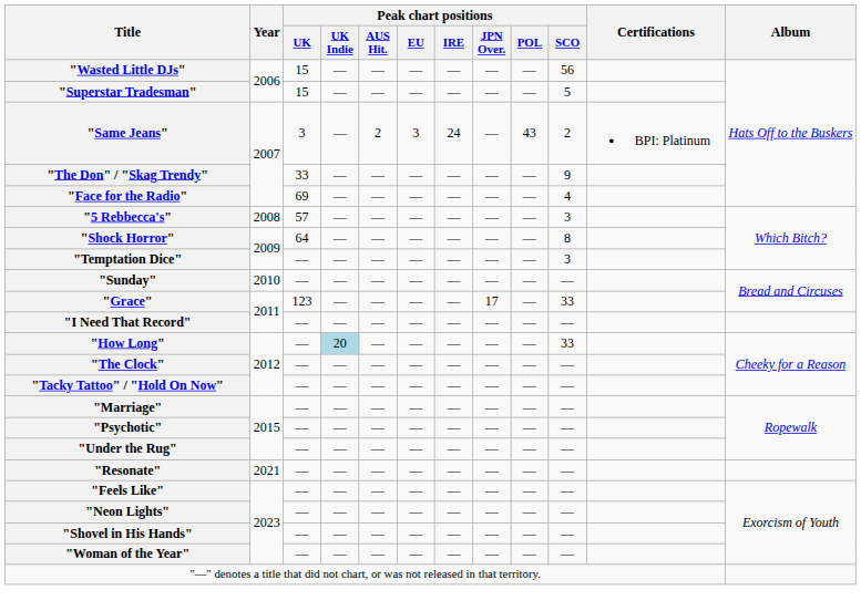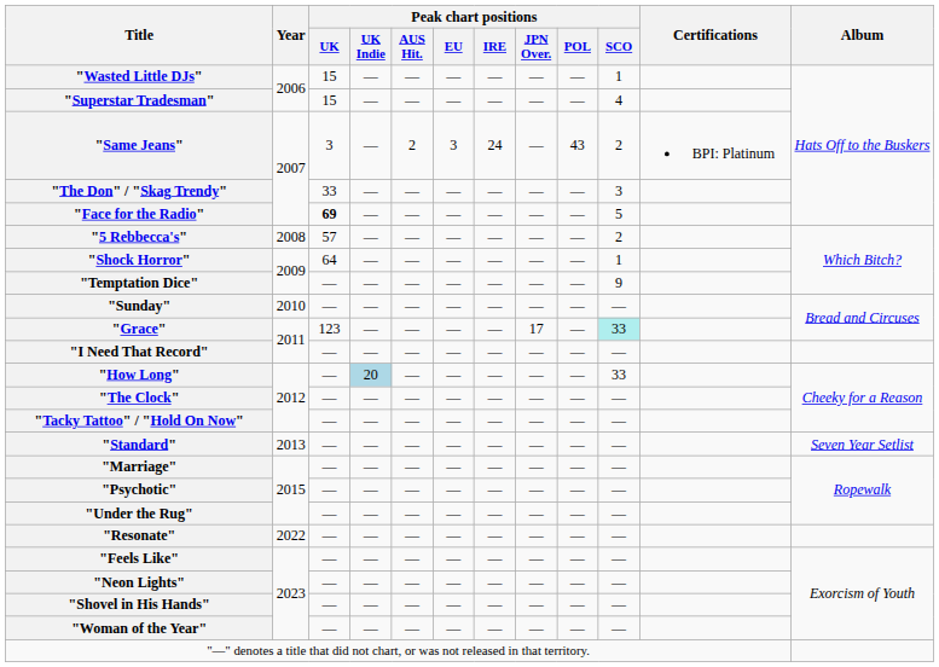"Wasted Little DJs" | Peak chart positions / SCO: 56 -> 1
"Superstar Tradesman" | Peak chart positions / SCO: 5 -> 4
"The Don" / "Skag Trendy" | Peak chart positions / SCO: 9 -> 3
"Face for the Radio" | Peak chart positions / UK: normal -> bold
"Face for the Radio" | Peak chart positions / SCO: 4 -> 5
"5 Rebbecca's" | Peak chart positions / SCO: 3 -> 2
"Shock Horror" | Peak chart positions / SCO: 8 -> 1
"Temptation Dice" | Peak chart positions / SCO: 3 -> 9
"Grace" | Peak chart positions / SCO: no background -> paleturquoise background
+ row: "Standard" | 2013 | — | — | — | — | — | — | — | — | Seven Year Setlist
"Resonate" | Year: 2021 -> 2022
